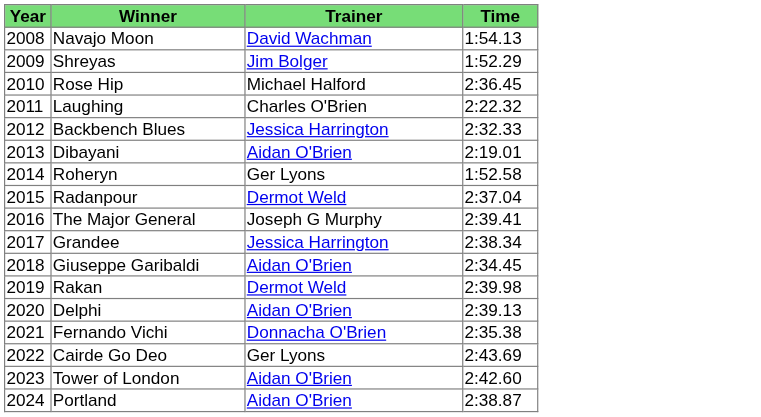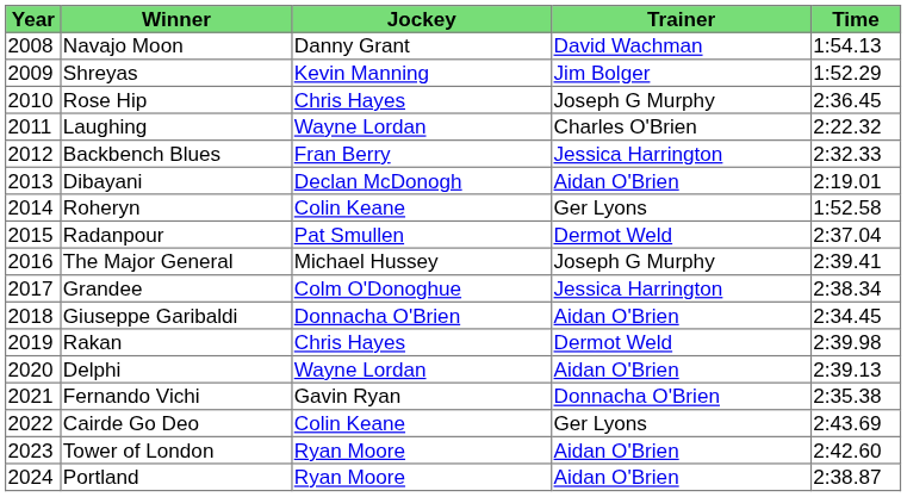+ column: Jockey | Danny Grant | Kevin Manning | Chris Hayes | Wayne Lordan | Fran Berry | Declan McDonogh | Colin Keane | Pat Smullen | Michael Hussey | Colm O'Donoghue | Donnacha O'Brien | Chris Hayes | Wayne Lordan | Gavin Ryan | Colin Keane | Ryan Moore | Ryan Moore
Rose Hip | Trainer: Michael Halford -> Joseph G Murphy
